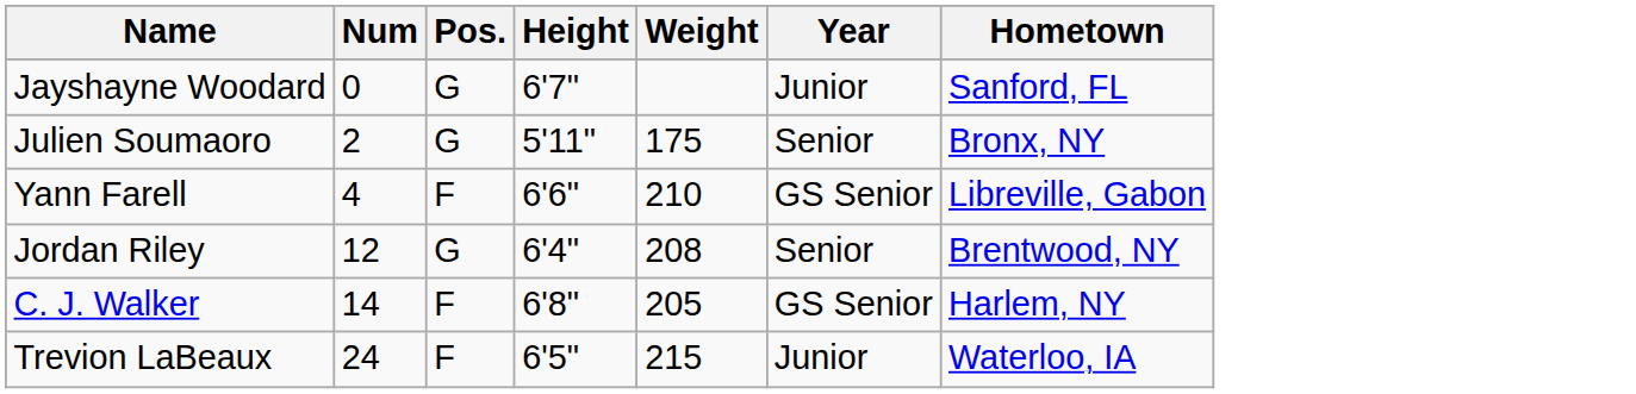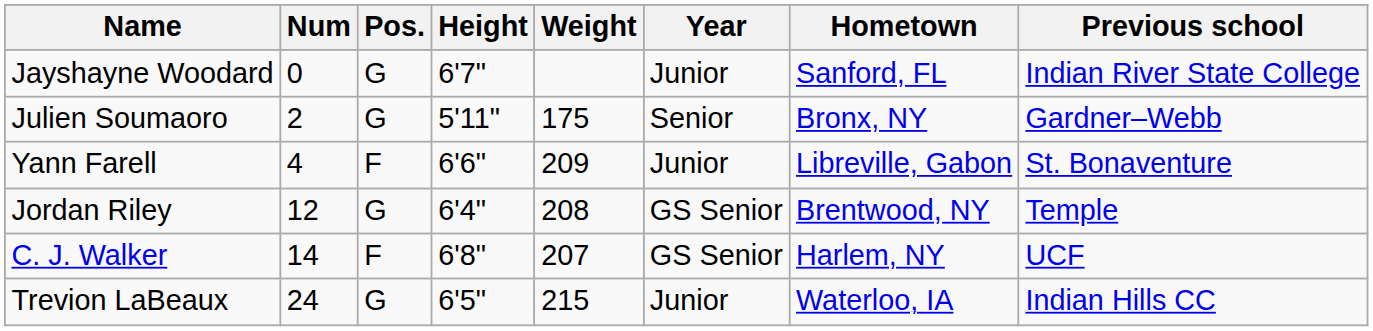+ column: Previous school | Indian River State College | Gardner–Webb | St. Bonaventure | Temple | UCF | Indian Hills CC
Yann Farell | Weight: 210 -> 209
Yann Farell | Year: GS Senior -> Junior
Jordan Riley | Year: Senior -> GS Senior
C. J. Walker | Weight: 205 -> 207
Trevion LaBeaux | Pos.: F -> G
